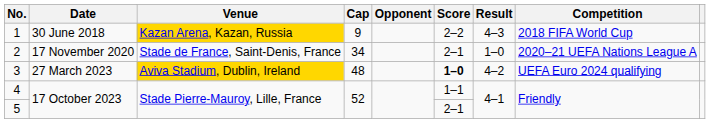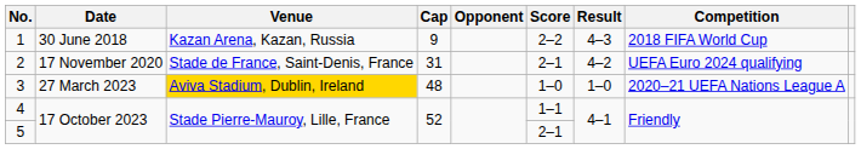1 | Venue: gold background -> no background
2 | Cap: 34 -> 31
2 | Result: 1–0 -> 4–2
2 | Competition: 2020–21 UEFA Nations League A -> UEFA Euro 2024 qualifying
3 | Score: bold -> normal
3 | Result: 4–2 -> 1–0
3 | Competition: UEFA Euro 2024 qualifying -> 2020–21 UEFA Nations League A
